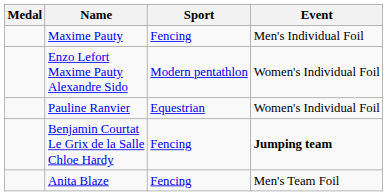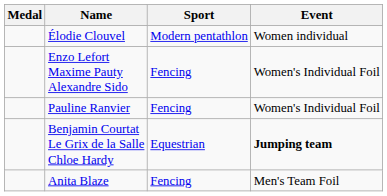+ row: Élodie Clouvel | Modern pentathlon | Women individual
- row: Maxime Pauty | Fencing | Men's Individual Foil
Enzo Lefort Maxime Pauty Alexandre Sido | Sport: Modern pentathlon -> Fencing
Pauline Ranvier | Sport: Equestrian -> Fencing
Benjamin Courtat Le Grix de la Salle Chloe Hardy | Sport: Fencing -> Equestrian
